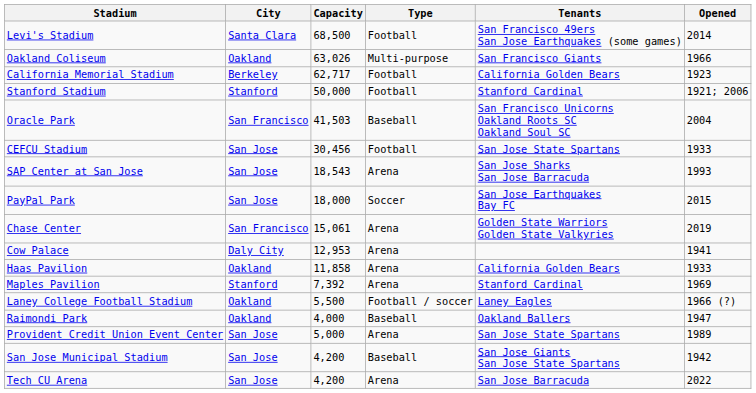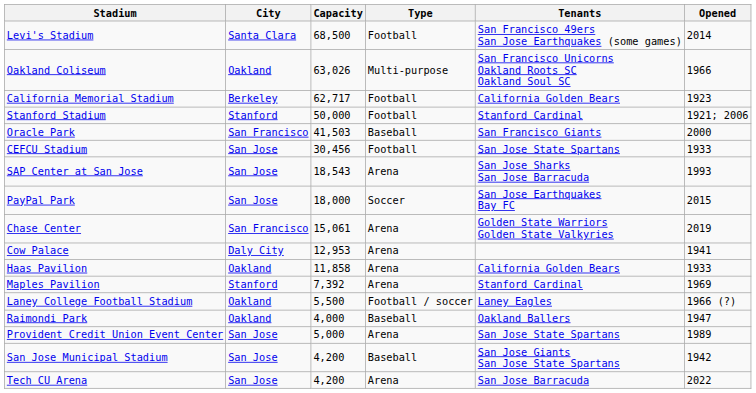Oakland Coliseum | Tenants: San Francisco Giants -> San Francisco Unicorns Oakland Roots SC Oakland Soul SC
Oracle Park | Tenants: San Francisco Unicorns Oakland Roots SC Oakland Soul SC -> San Francisco Giants
Oracle Park | Opened: 2004 -> 2000
